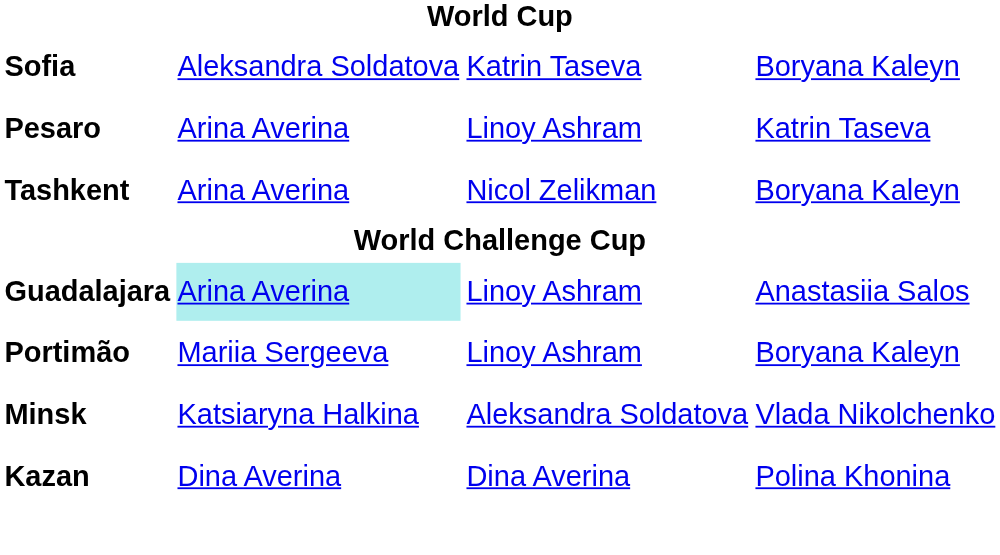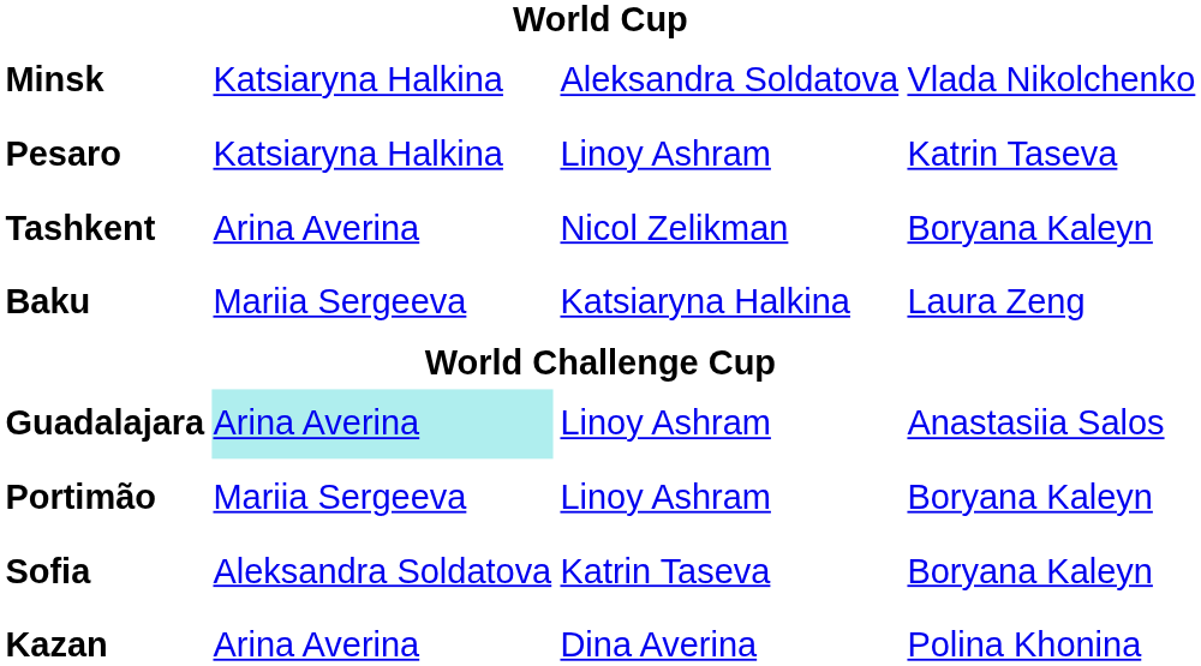rows swapped: Sofia <-> Minsk
Pesaro | column 2: Arina Averina -> Katsiaryna Halkina
+ row: Baku | Mariia Sergeeva | Katsiaryna Halkina | Laura Zeng
Kazan | column 2: Dina Averina -> Arina Averina
